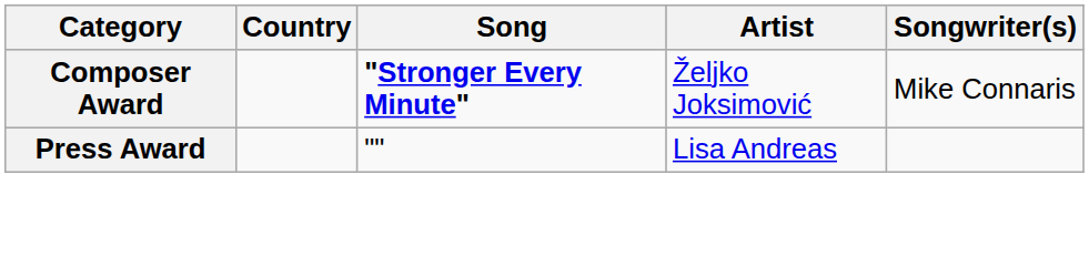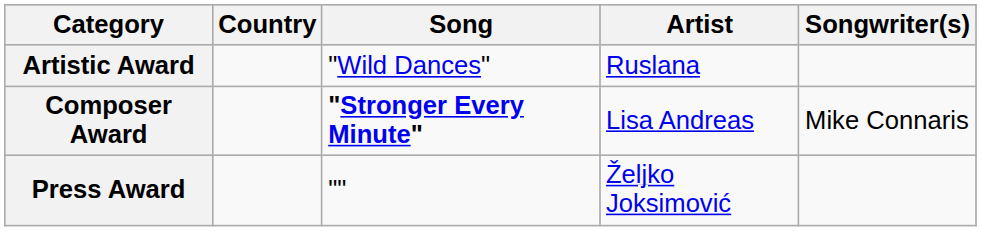+ row: Artistic Award | "Wild Dances" | Ruslana
Composer Award | Artist: Željko Joksimović -> Lisa Andreas
Press Award | Artist: Lisa Andreas -> Željko Joksimović
